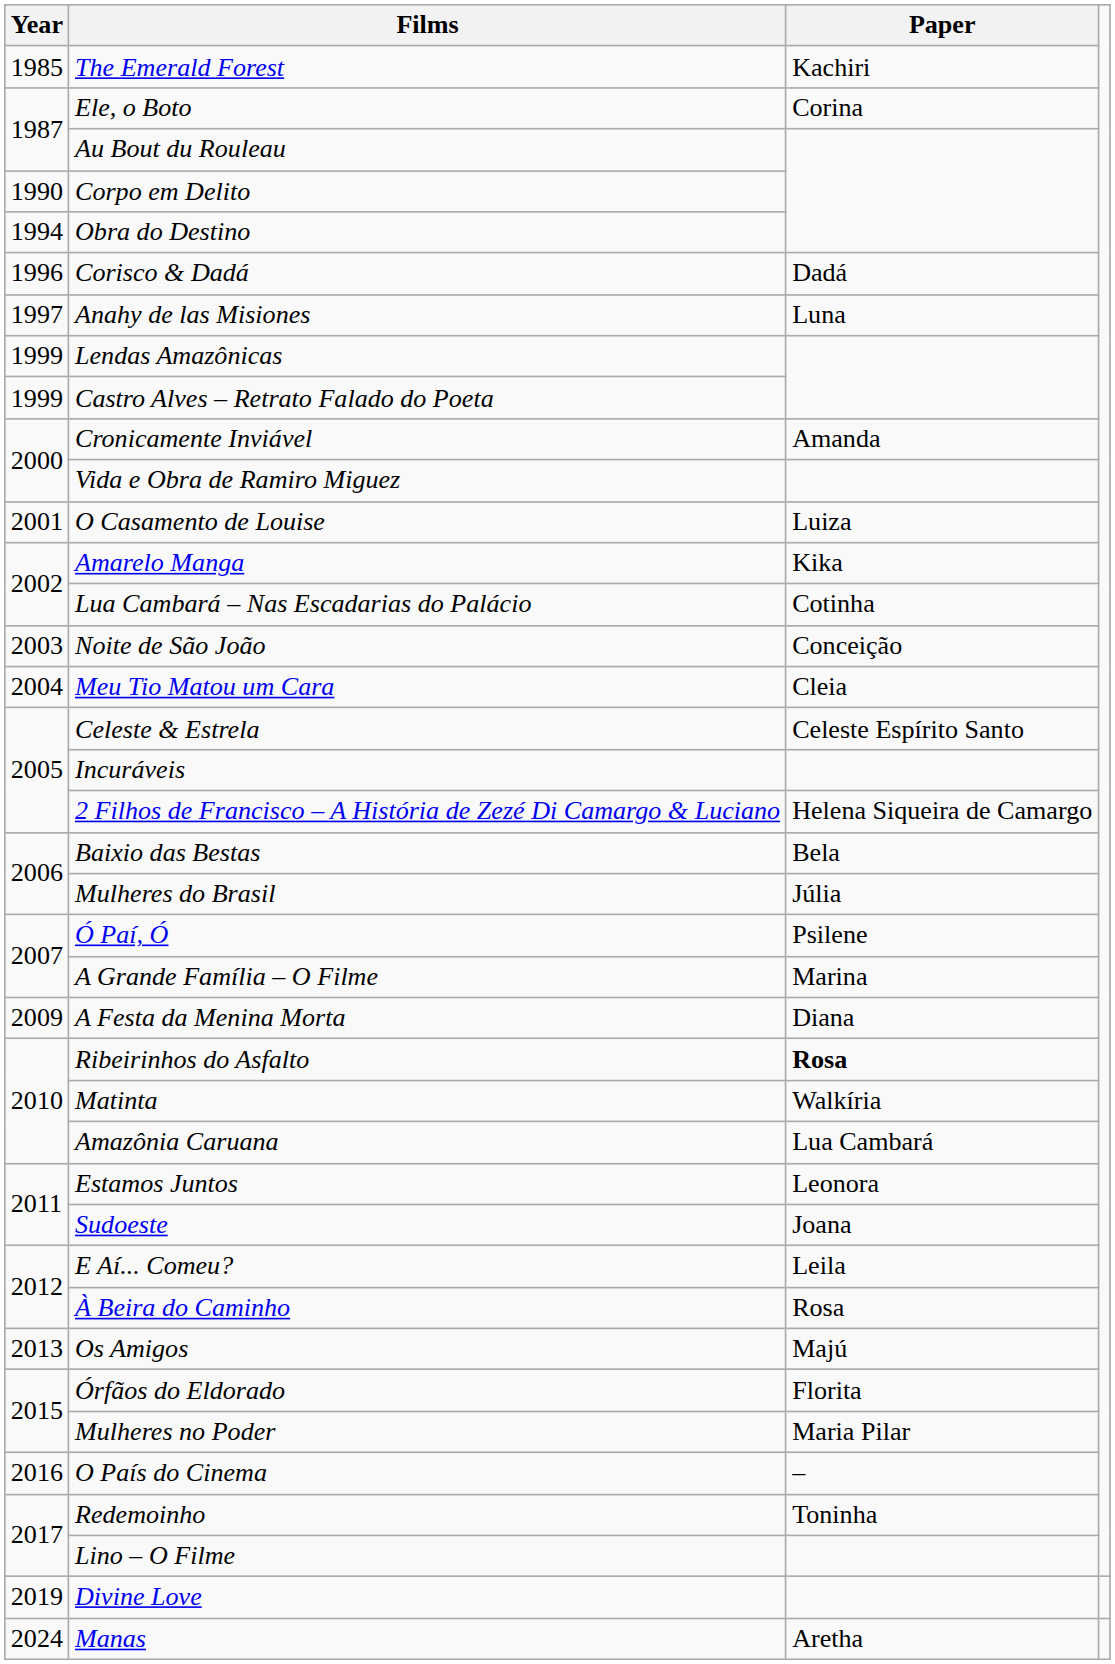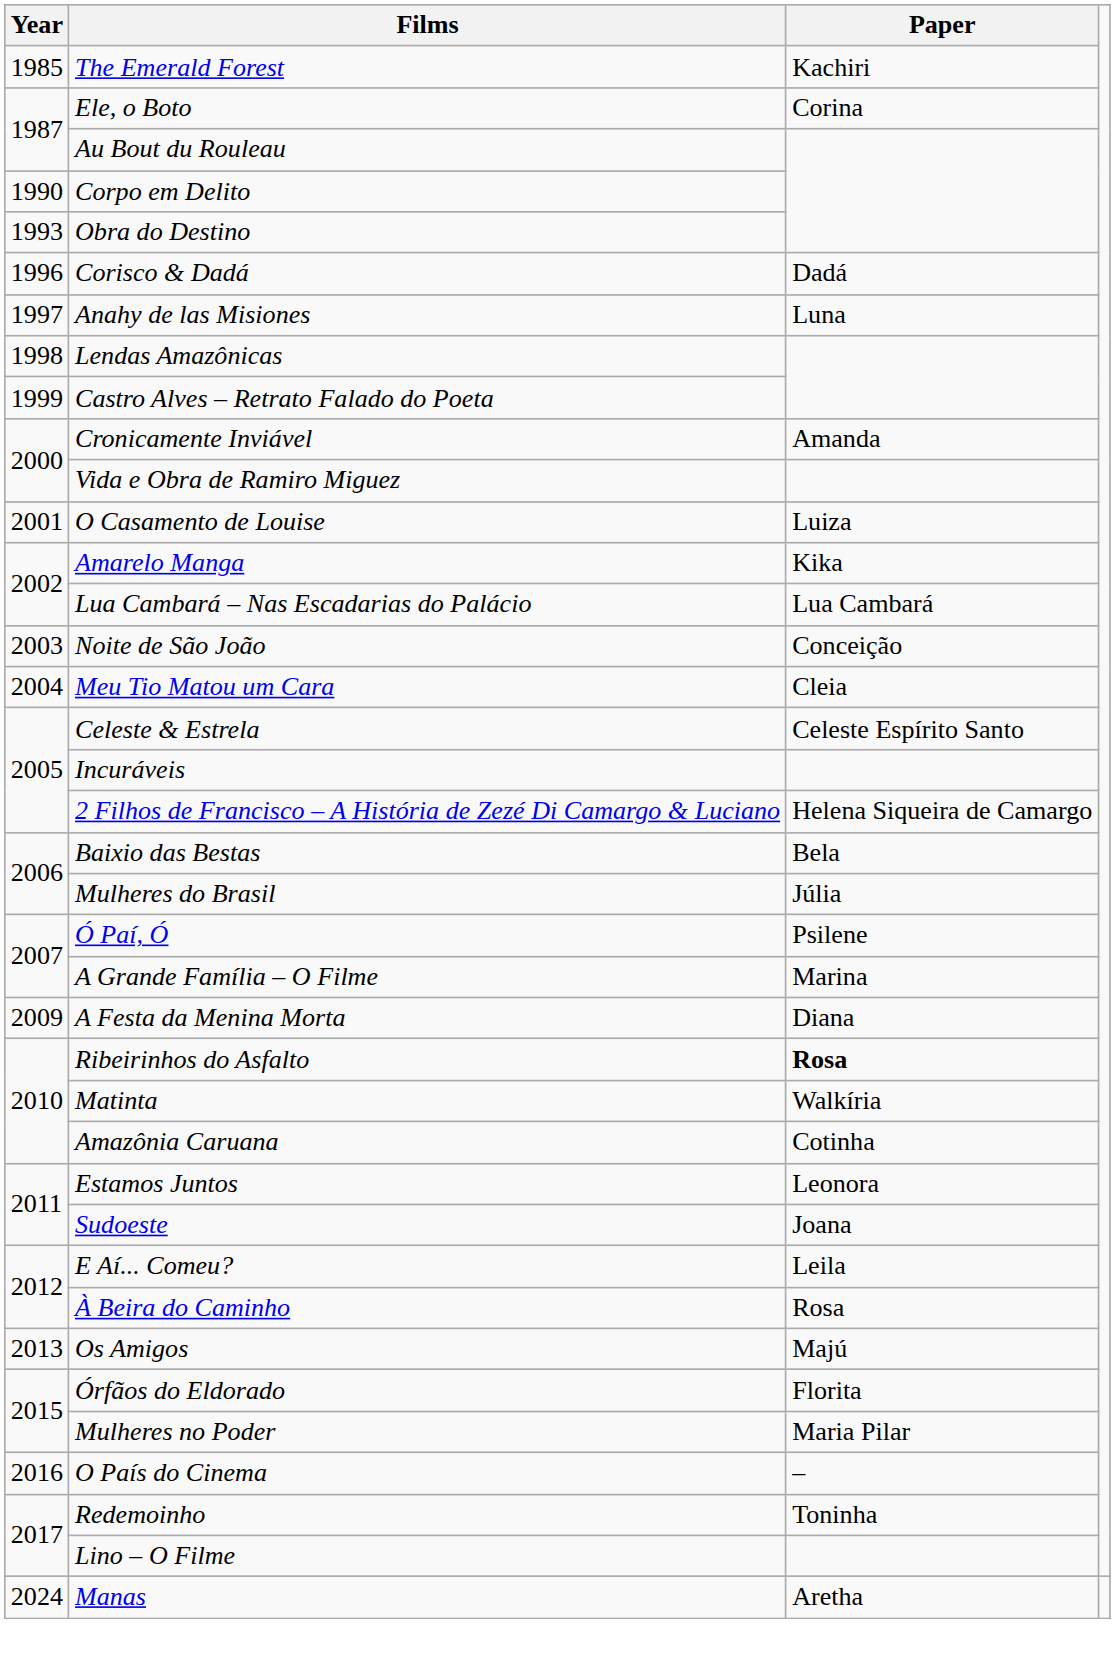Obra do Destino | Year: 1994 -> 1993
Lendas Amazônicas | Year: 1999 -> 1998
Lua Cambará – Nas Escadarias do Palácio | Paper: Cotinha -> Lua Cambará
Amazônia Caruana | Paper: Lua Cambará -> Cotinha
- row: 2019 | Divine Love
